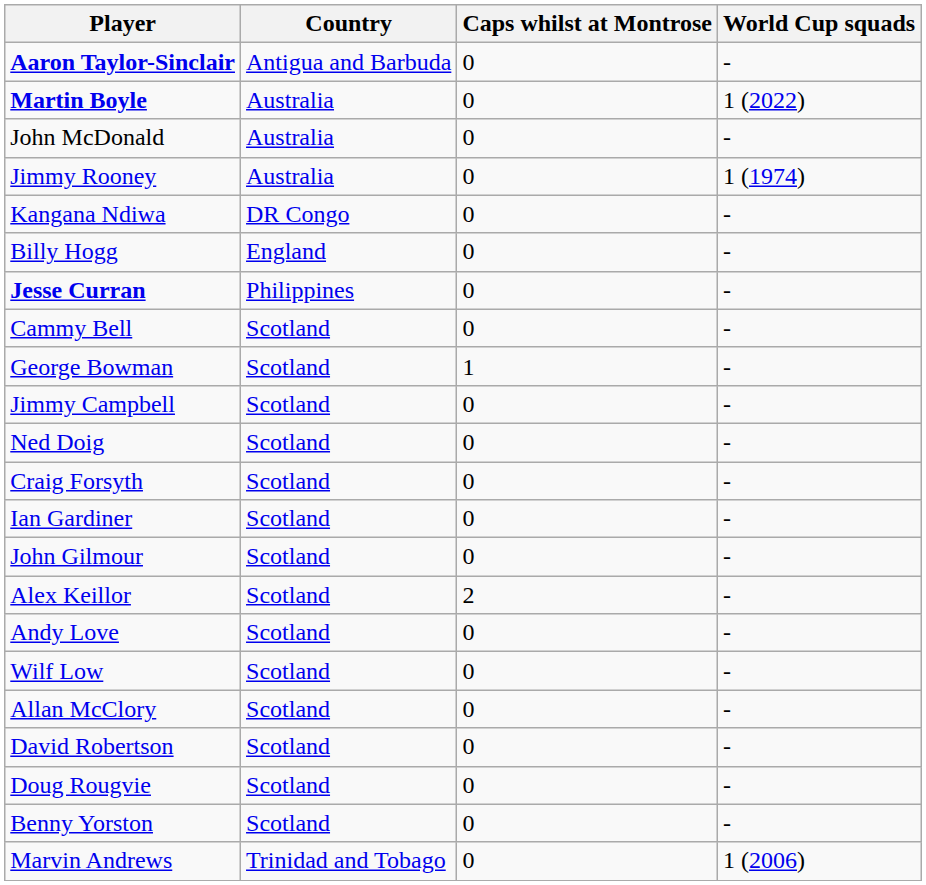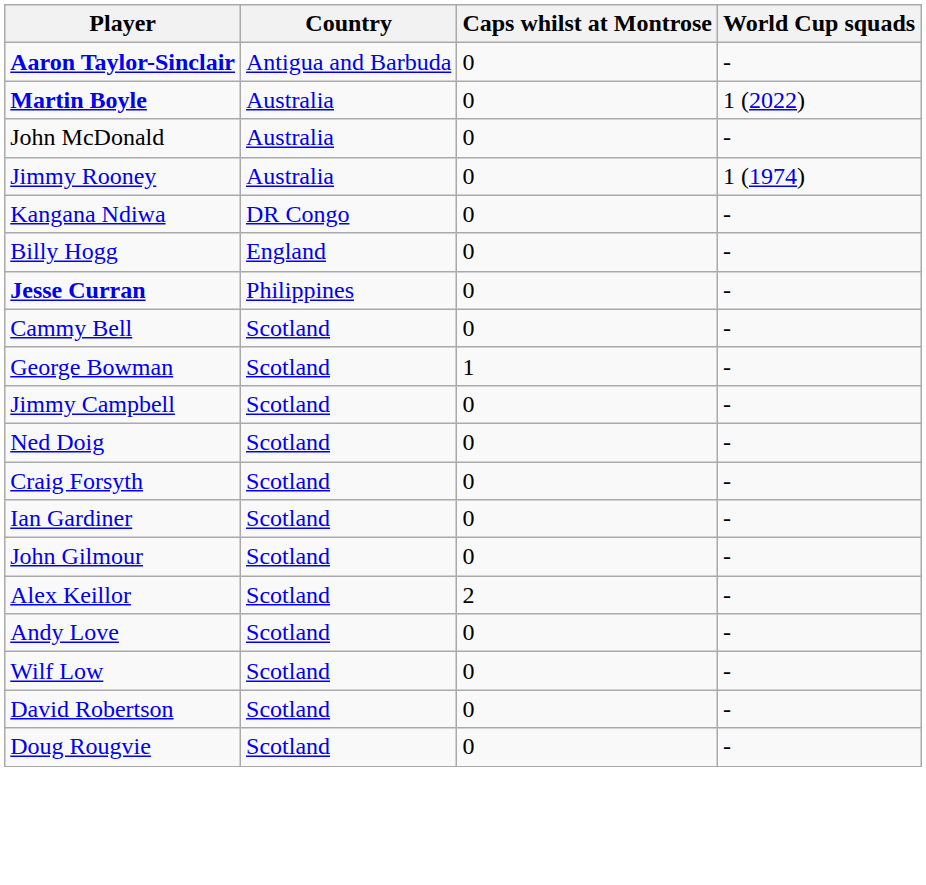- row: Allan McClory | Scotland | 0 | -
- row: Benny Yorston | Scotland | 0 | -
- row: Marvin Andrews | Trinidad and Tobago | 0 | 1 (2006)
